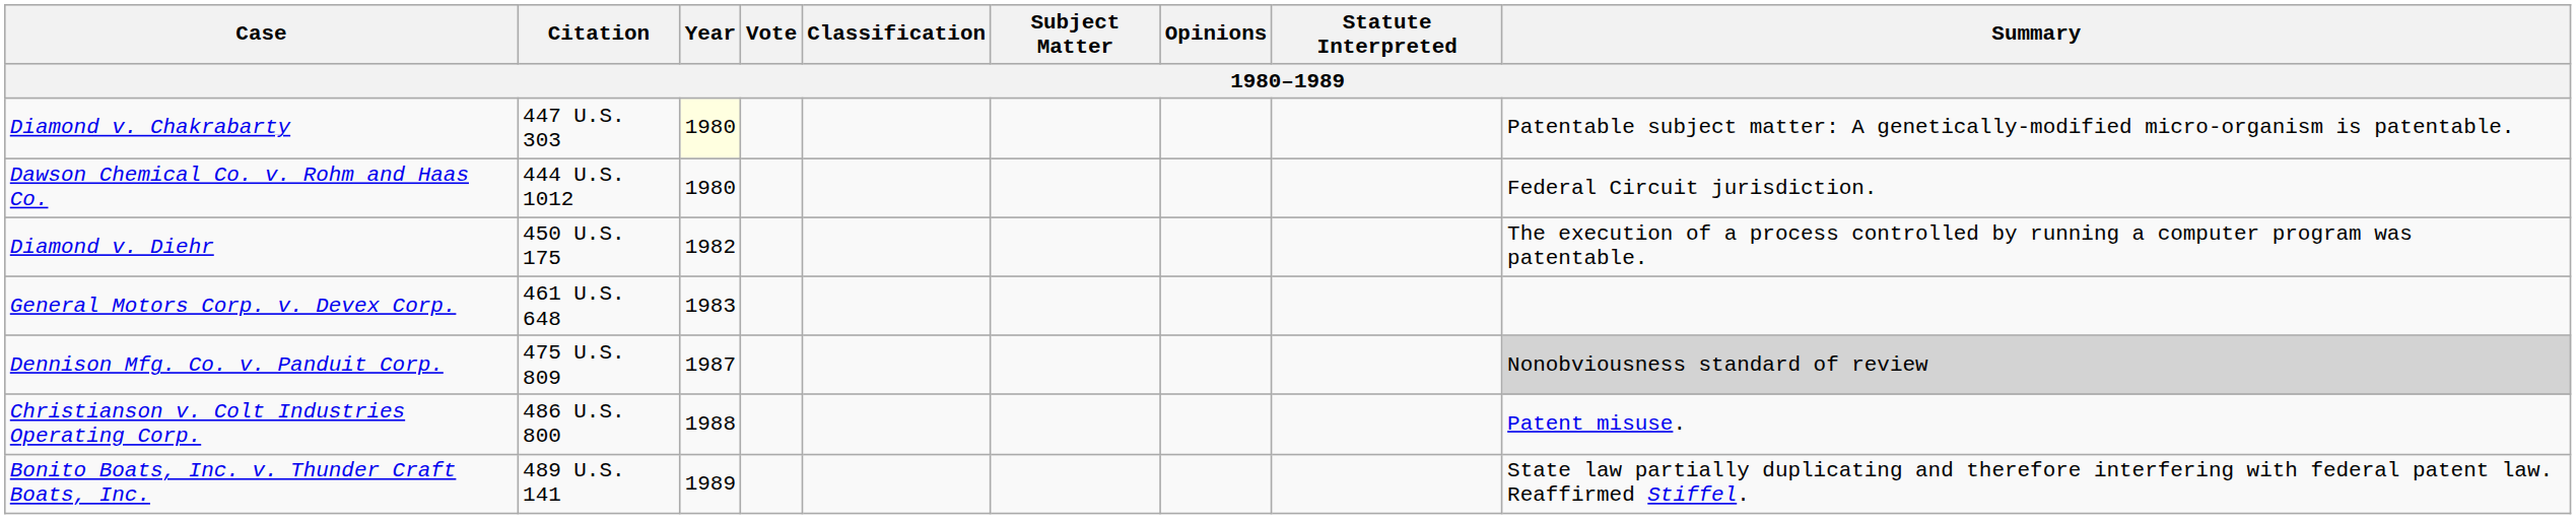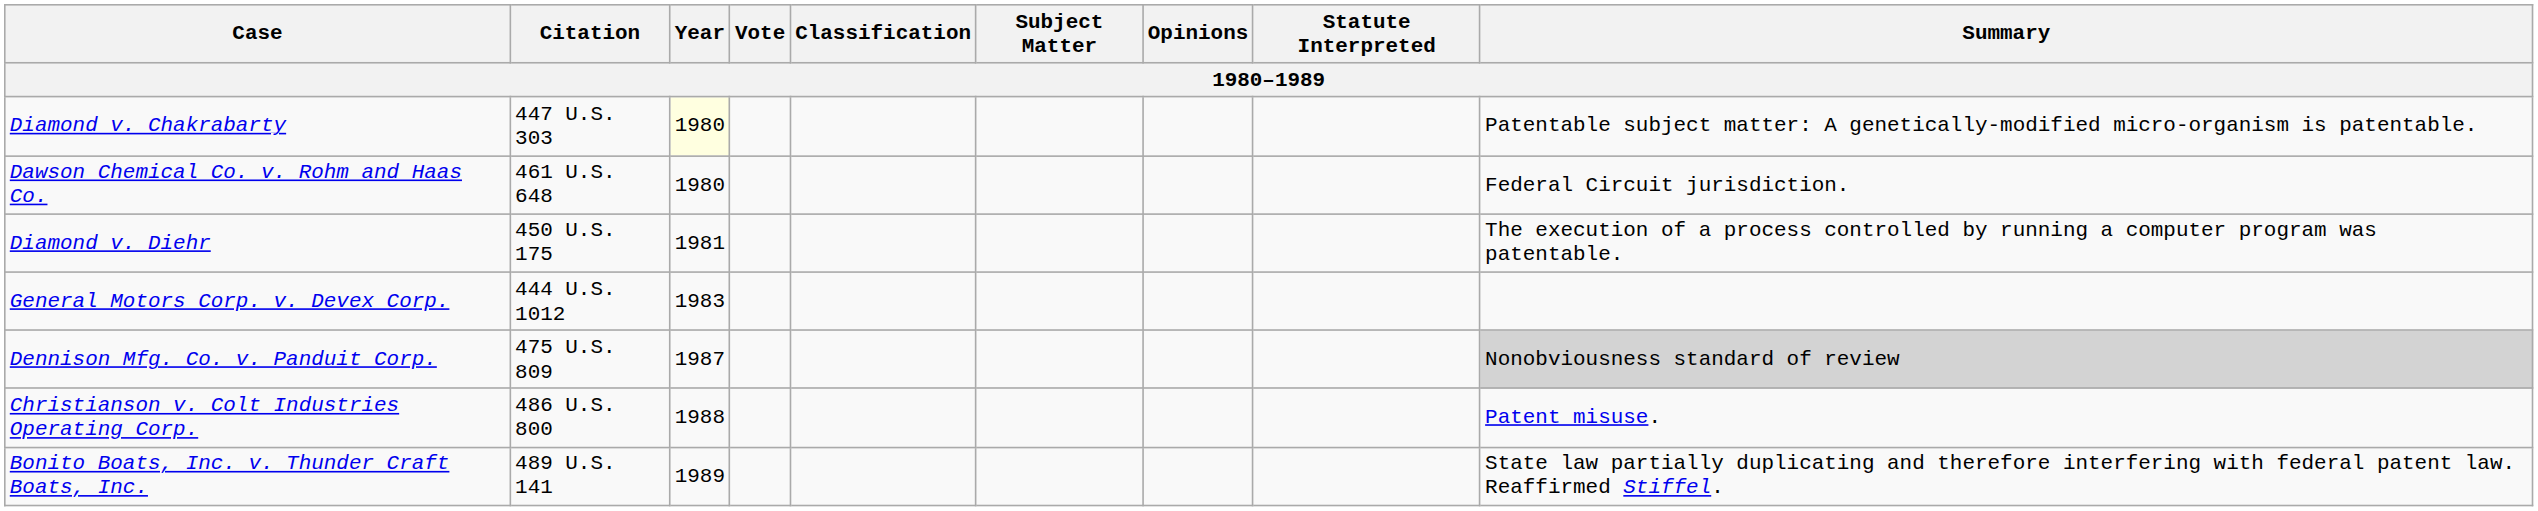Dawson Chemical Co. v. Rohm and Haas Co. | Citation: 444 U.S. 1012 -> 461 U.S. 648
Diamond v. Diehr | Year: 1982 -> 1981
General Motors Corp. v. Devex Corp. | Citation: 461 U.S. 648 -> 444 U.S. 1012
